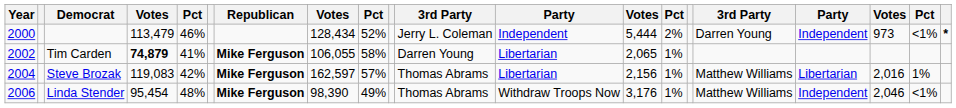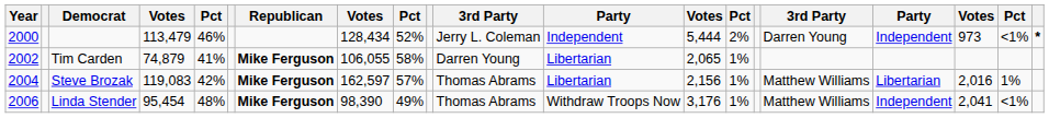Tim Carden | column 4: bold -> normal
Linda Stender | column 18: 2,046 -> 2,041
